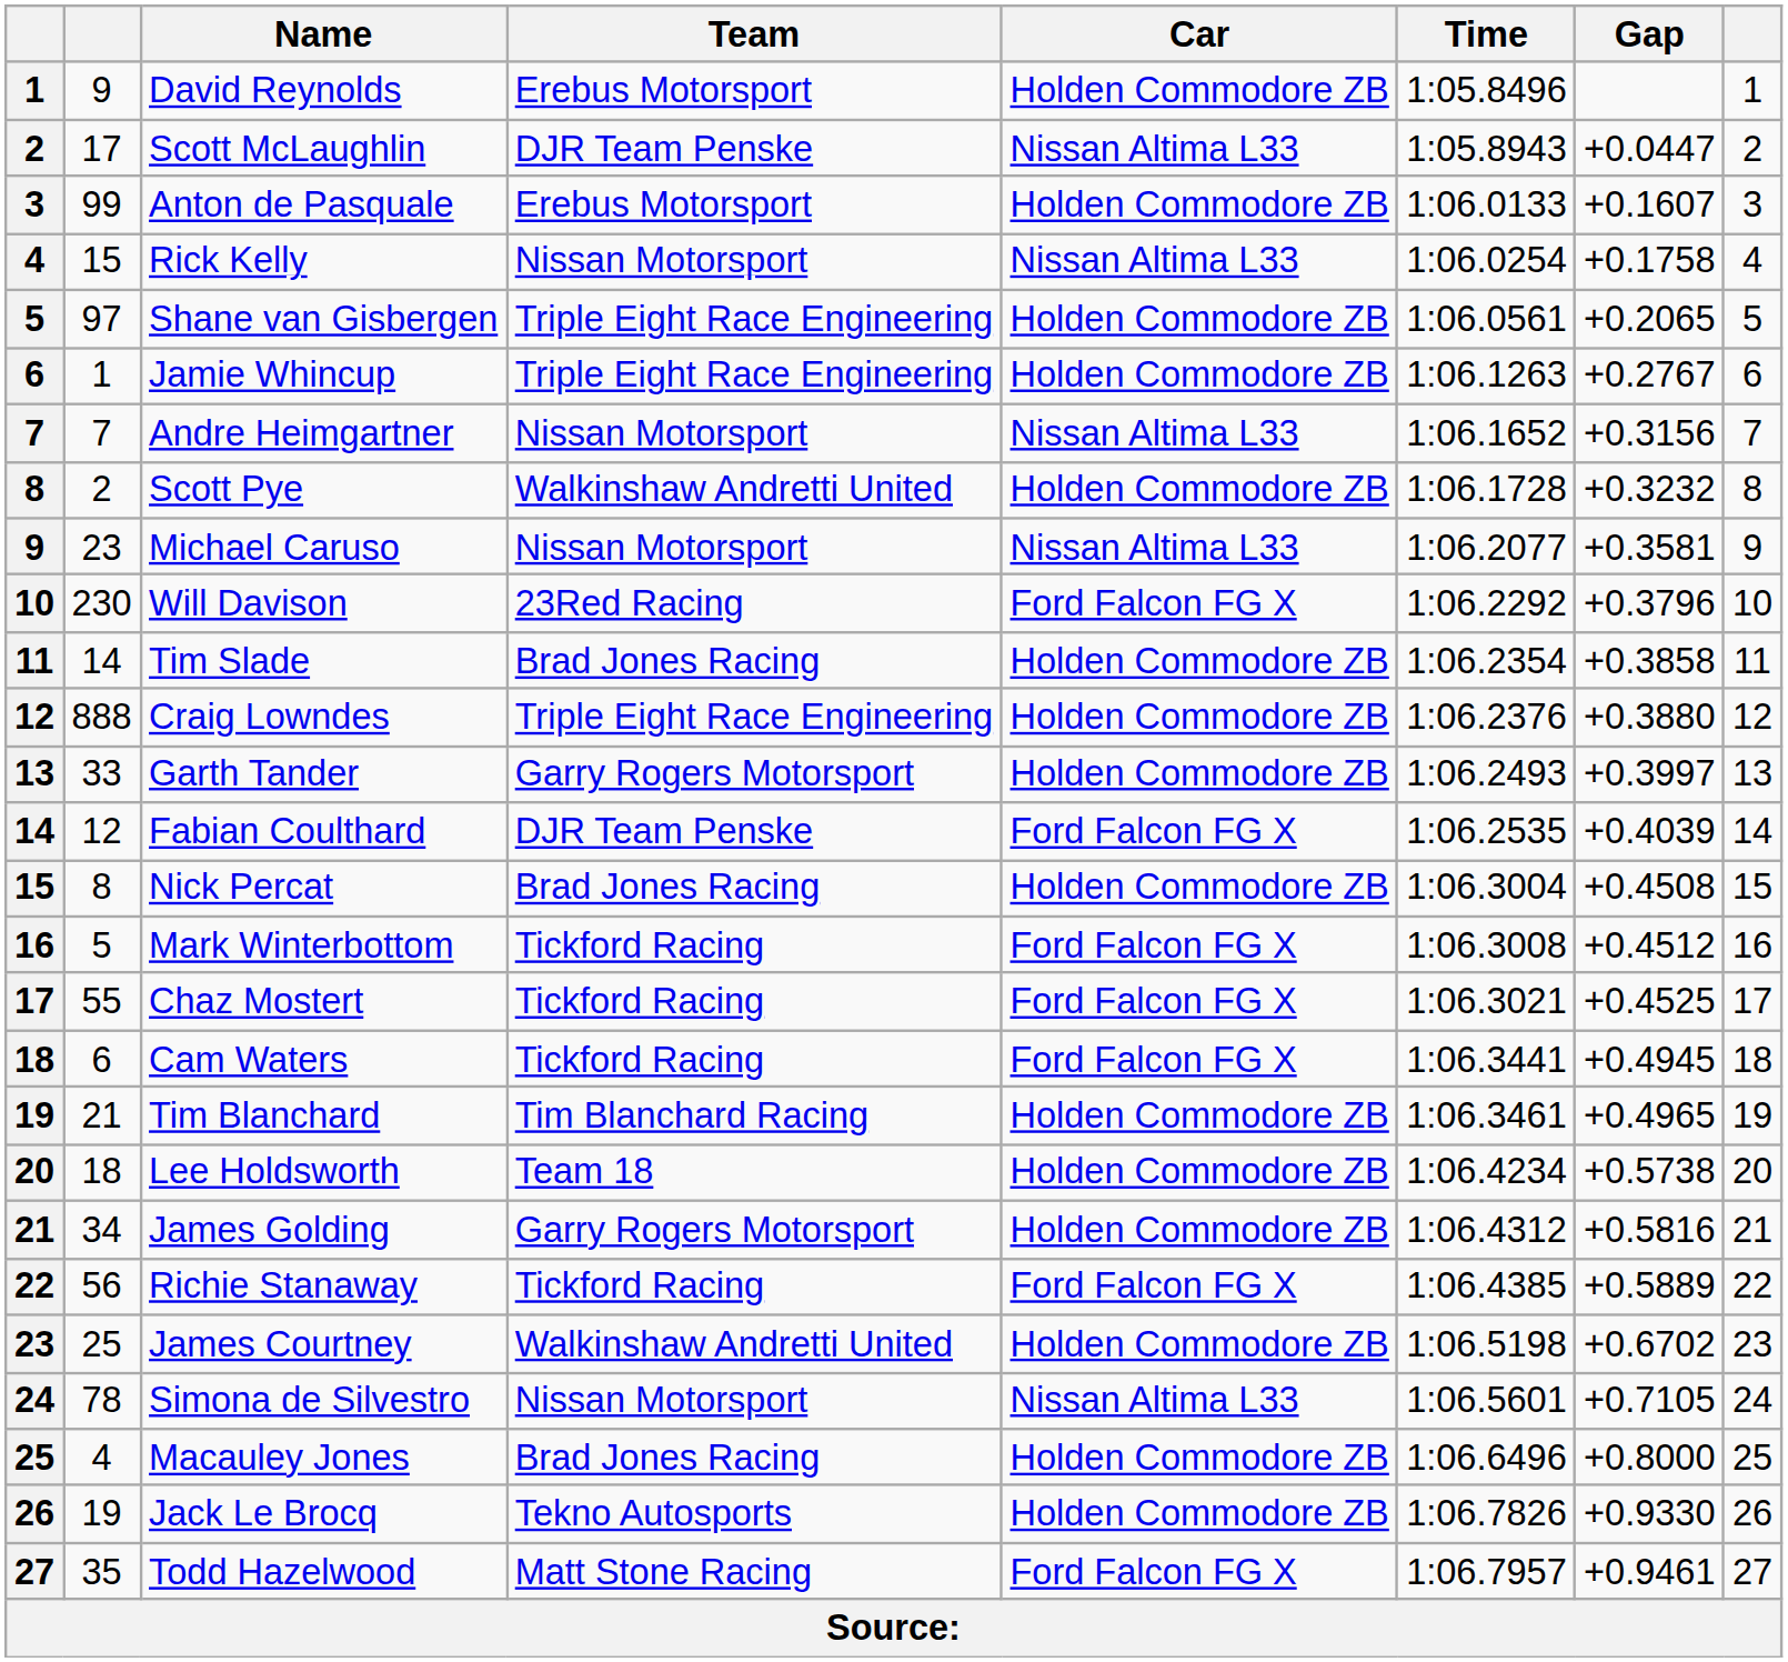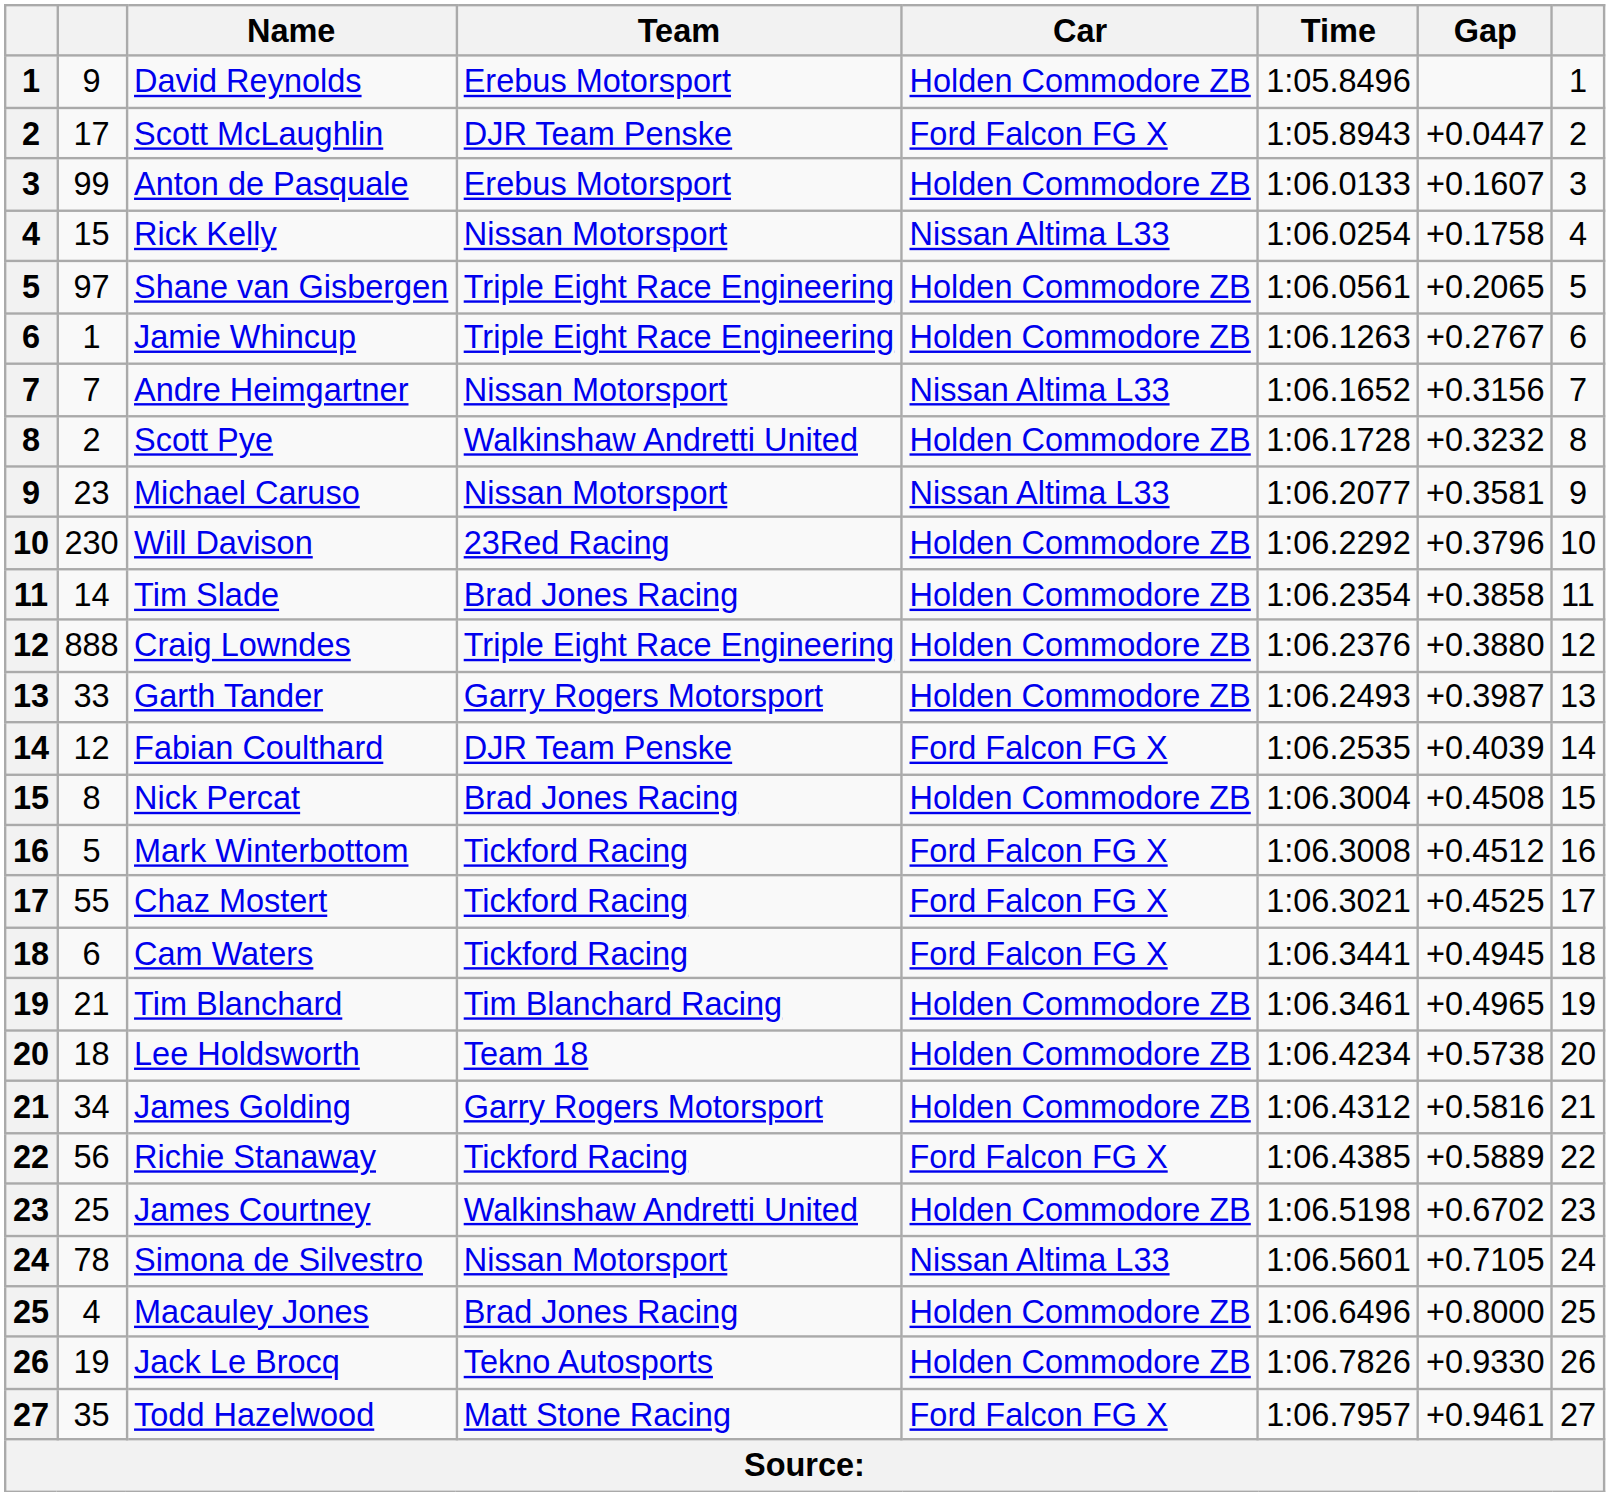Scott McLaughlin | Car: Nissan Altima L33 -> Ford Falcon FG X
Will Davison | Car: Ford Falcon FG X -> Holden Commodore ZB
Garth Tander | Gap: +0.3997 -> +0.3987
